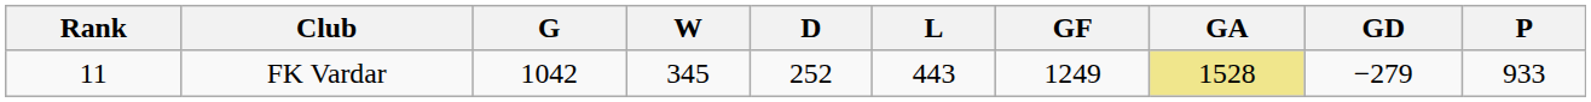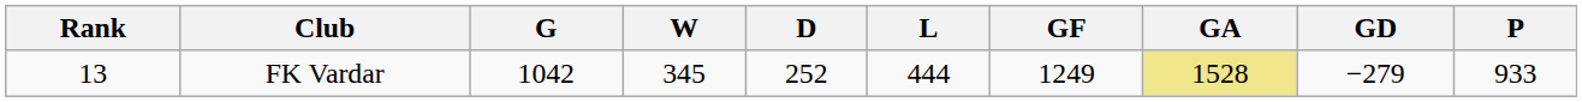FK Vardar | Rank: 11 -> 13
FK Vardar | L: 443 -> 444
